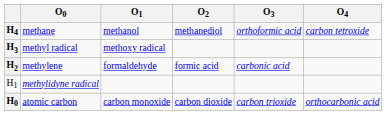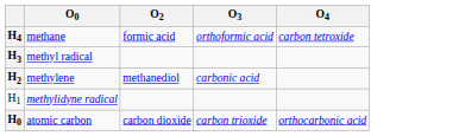- column: O1 | methanol | methoxy radical | formaldehyde | carbon monoxide
methane | O2: methanediol -> formic acid
methylene | O2: formic acid -> methanediol
